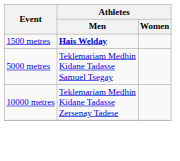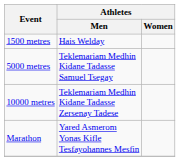1500 metres | Athletes / Men: bold -> normal
+ row: Marathon | Yared Asmerom Yonas Kifle Tesfayohannes Mesfin
